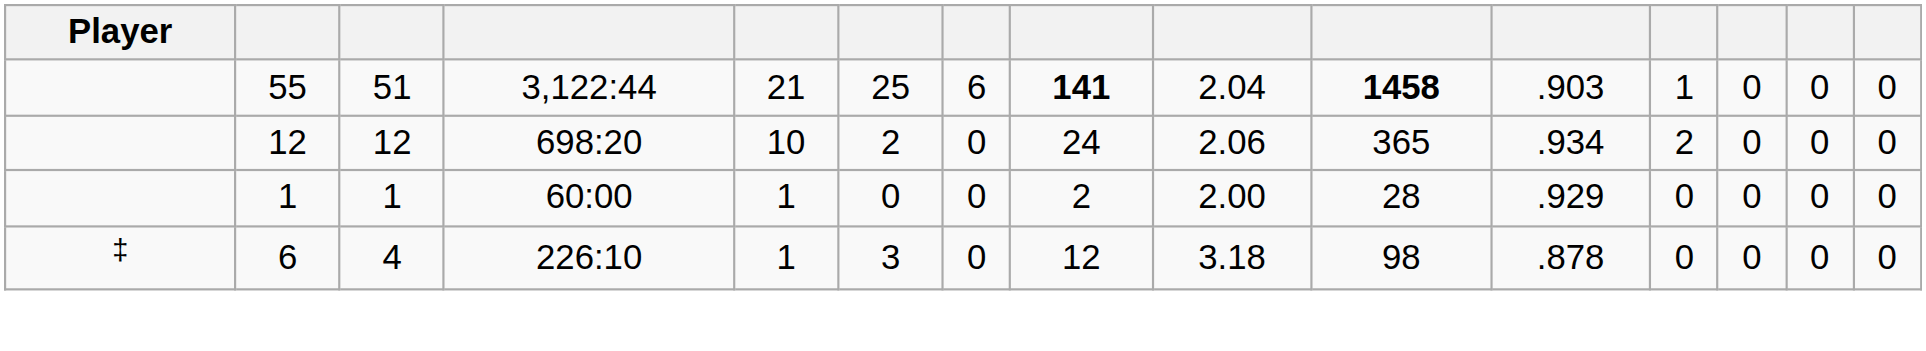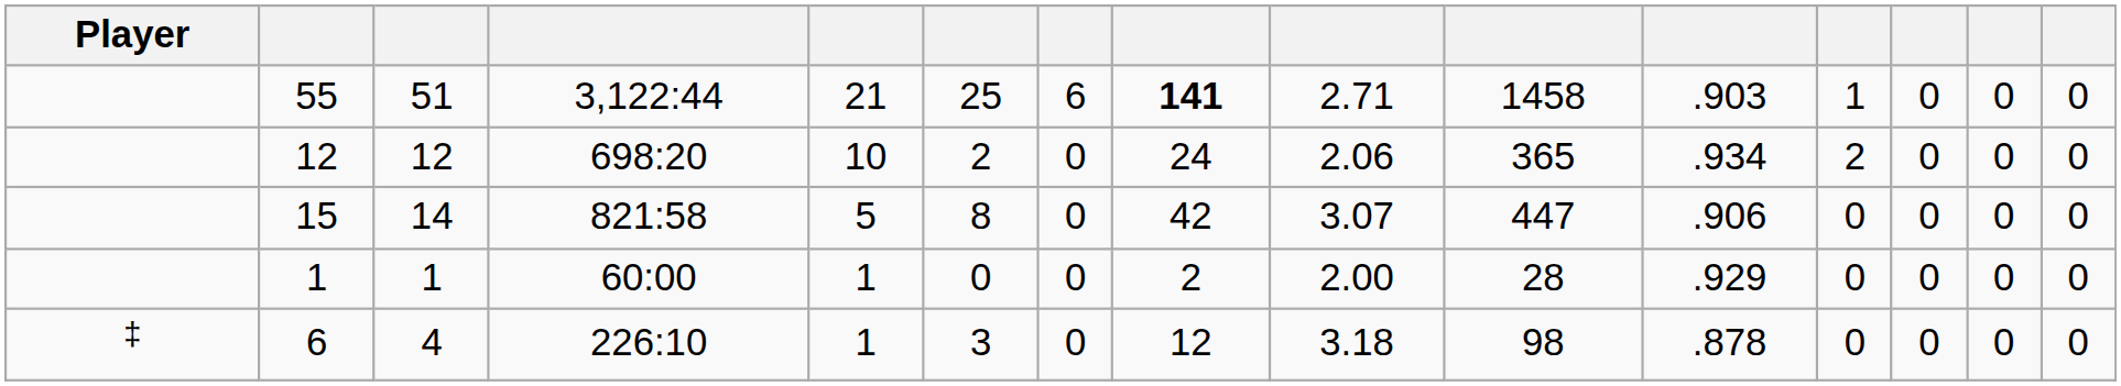55 | column 9: 2.04 -> 2.71
55 | column 10: bold -> normal
+ row: 15 | 14 | 821:58 | 5 | 8 | 0 | 42 | 3.07 | 447 | .906 | 0 | 0 | 0 | 0
